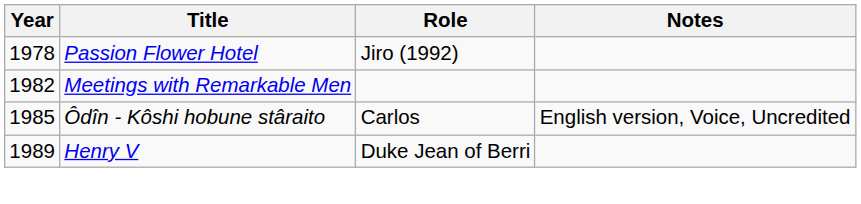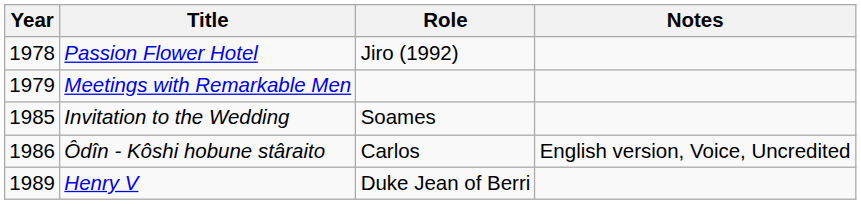Meetings with Remarkable Men | Year: 1982 -> 1979
+ row: 1985 | Invitation to the Wedding | Soames
Ôdîn - Kôshi hobune stâraito | Year: 1985 -> 1986
